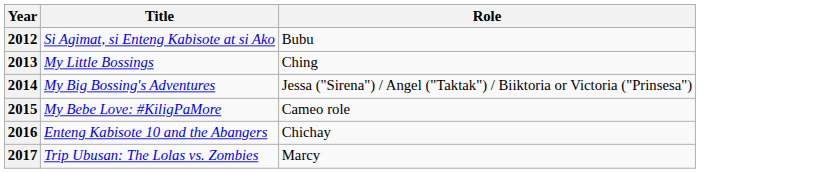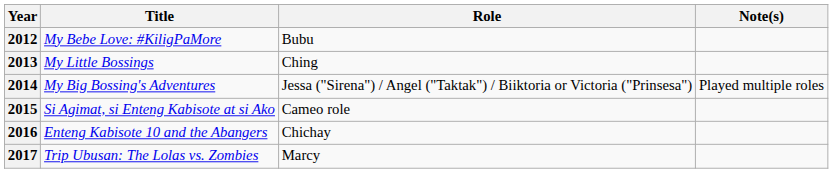+ column: Note(s) | Played multiple roles
2012 | Title: Si Agimat, si Enteng Kabisote at si Ako -> My Bebe Love: #KiligPaMore
2015 | Title: My Bebe Love: #KiligPaMore -> Si Agimat, si Enteng Kabisote at si Ako
